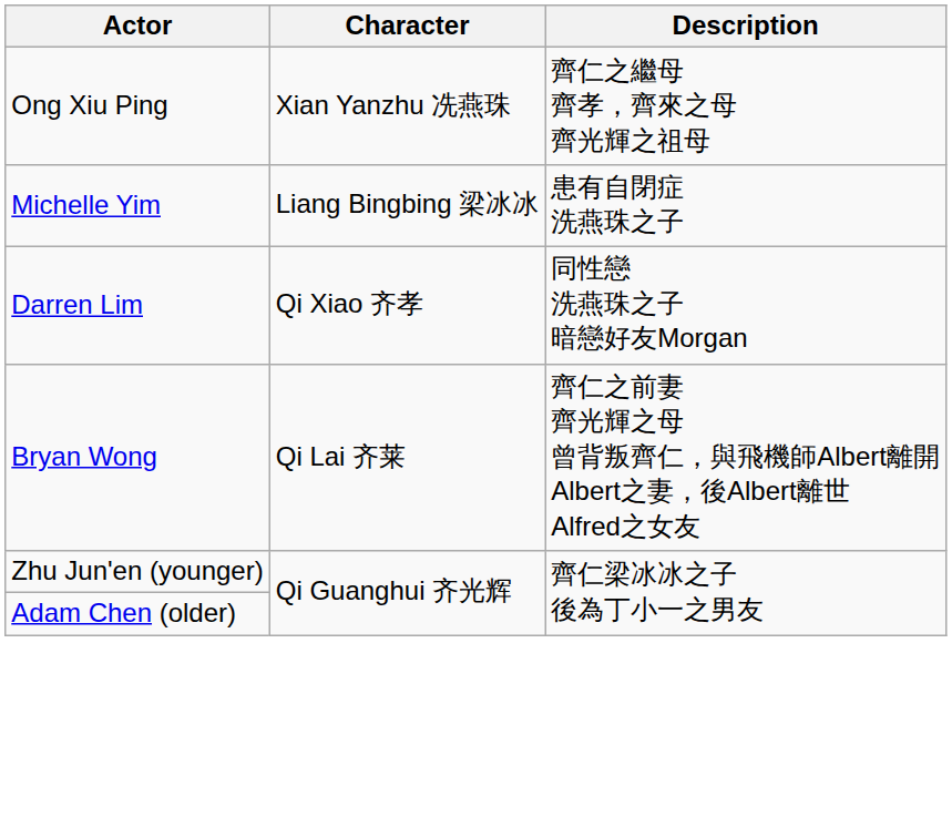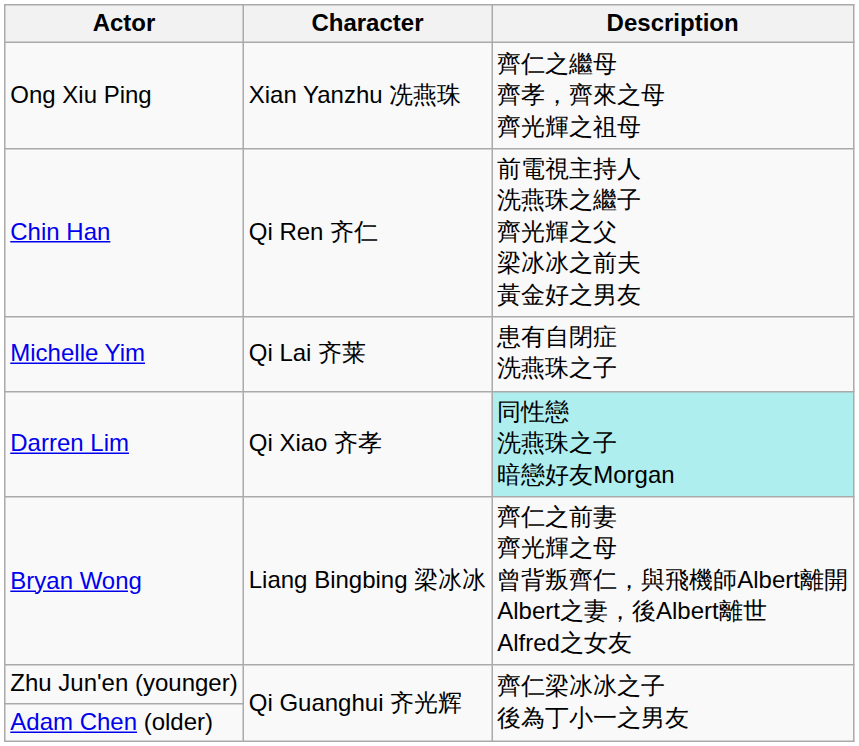+ row: Chin Han | Qi Ren 齐仁 | 前電視主持人 洗燕珠之繼子 齊光輝之父 梁冰冰之前夫 黃金好之男友
Michelle Yim | Character: Liang Bingbing 梁冰冰 -> Qi Lai 齐莱
Darren Lim | Description: no background -> paleturquoise background
Bryan Wong | Character: Qi Lai 齐莱 -> Liang Bingbing 梁冰冰
